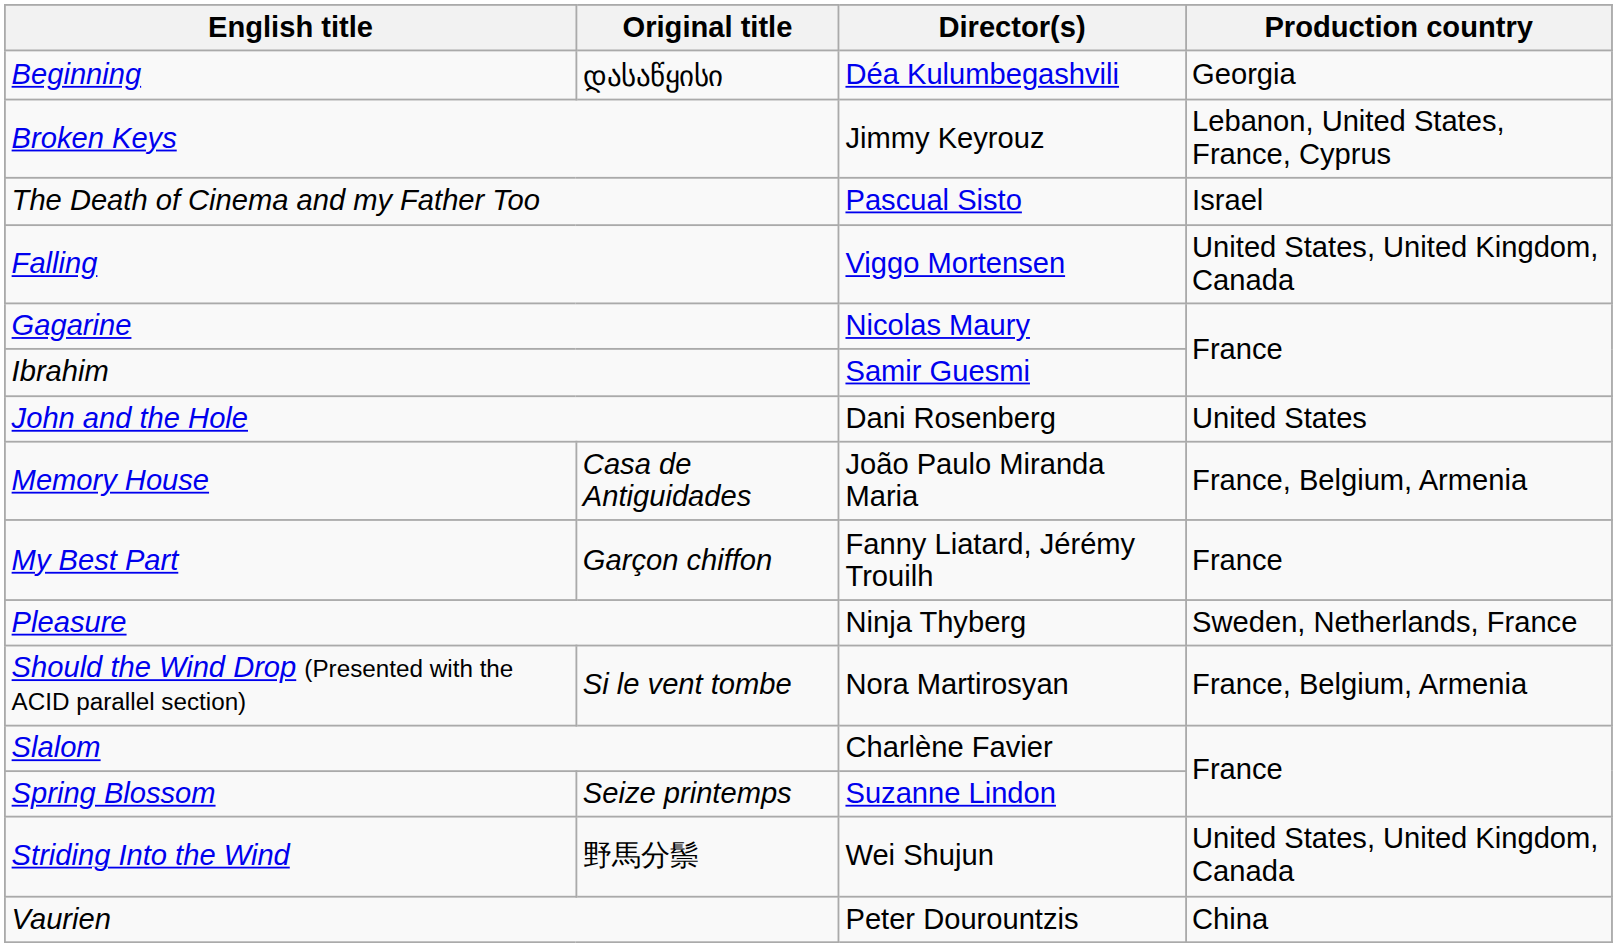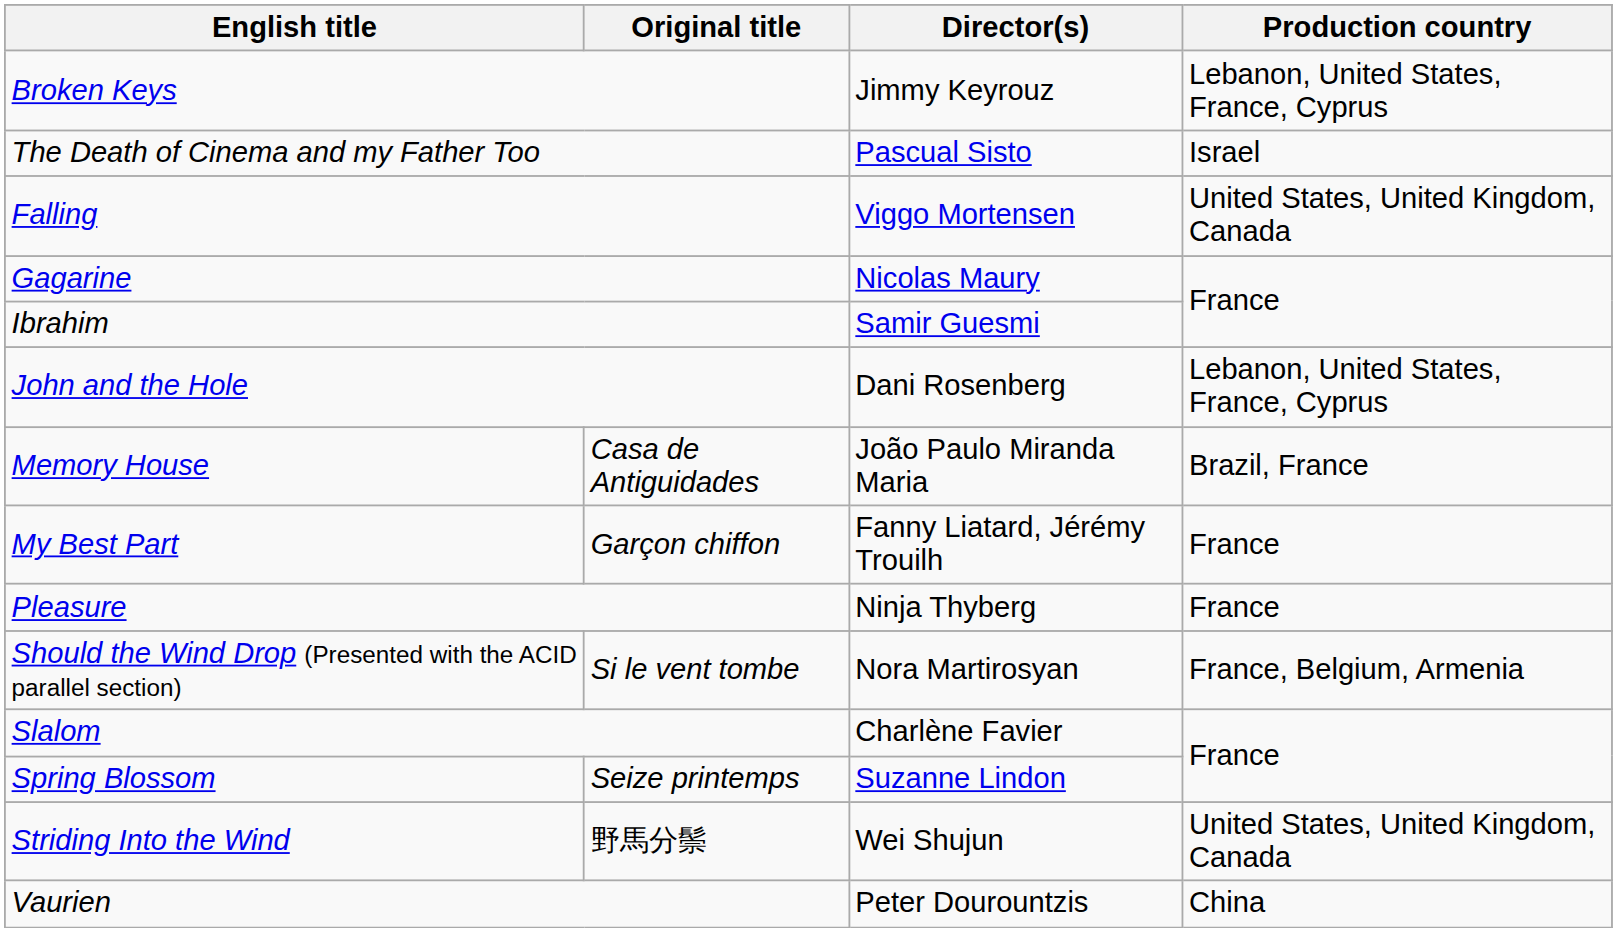- row: Beginning | დასაწყისი | Déa Kulumbegashvili | Georgia
John and the Hole | Production country: United States -> Lebanon, United States, France, Cyprus
Memory House | Production country: France, Belgium, Armenia -> Brazil, France
Pleasure | Production country: Sweden, Netherlands, France -> France
